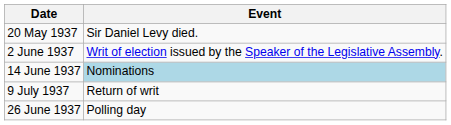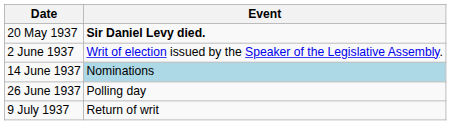20 May 1937 | Event: normal -> bold
rows swapped: 26 June 1937 <-> 9 July 1937
